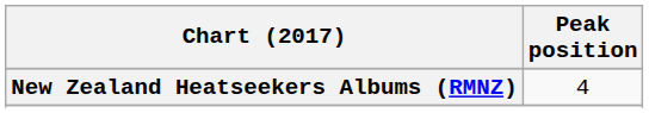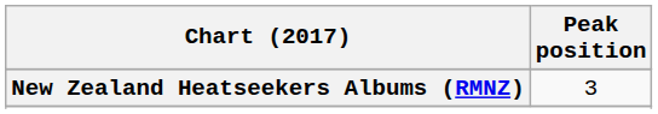New Zealand Heatseekers Albums (RMNZ) | Peak position: 4 -> 3
